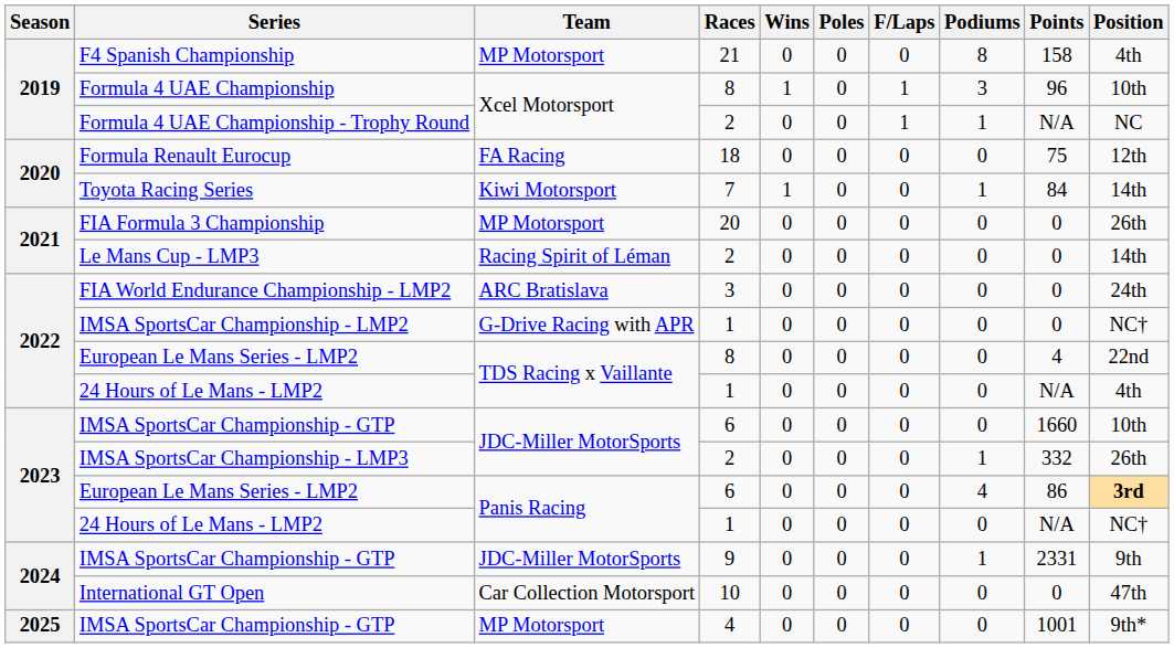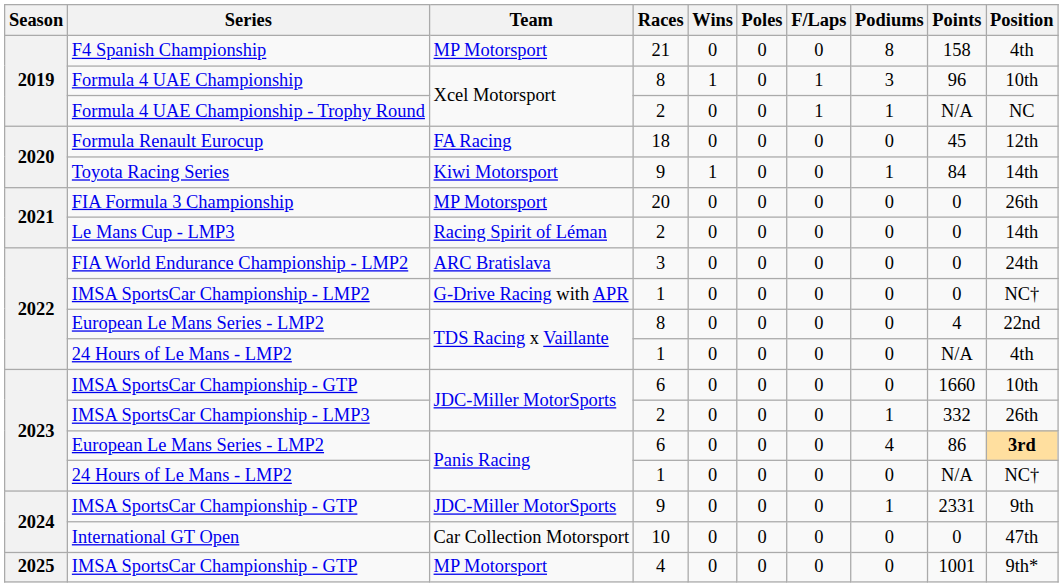Formula Renault Eurocup | Points: 75 -> 45
Toyota Racing Series | Races: 7 -> 9
